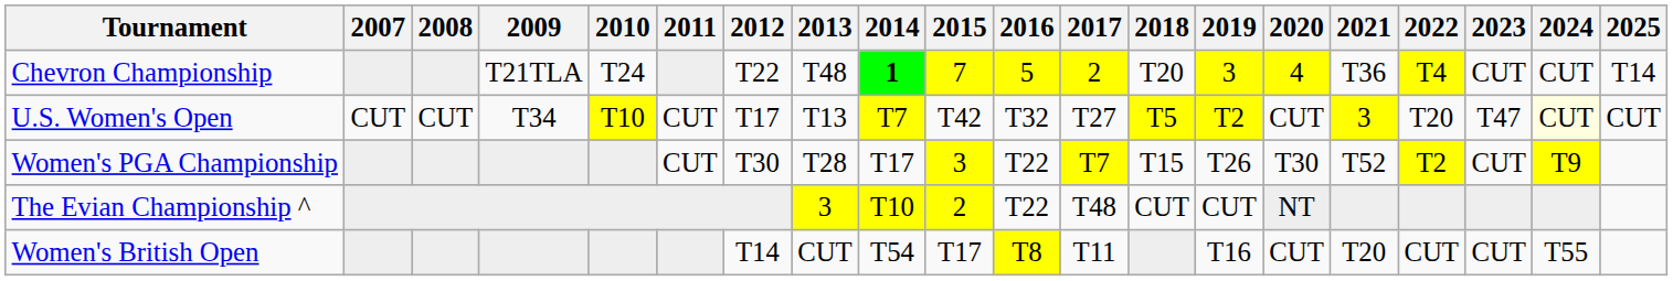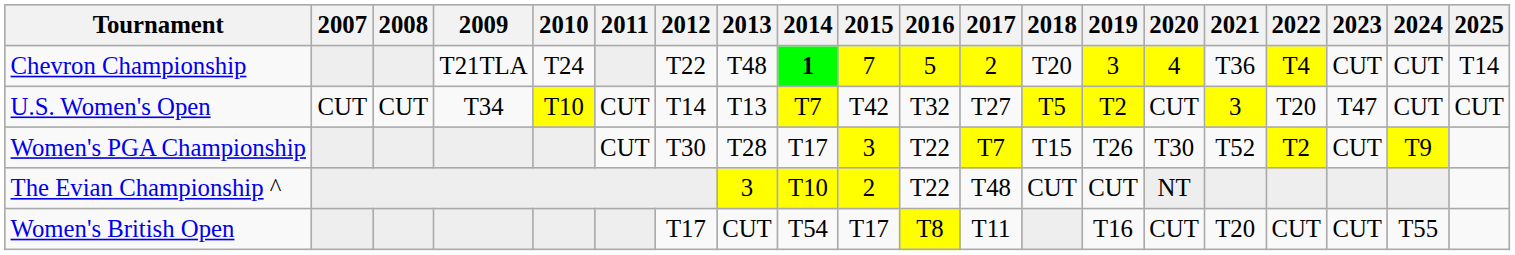U.S. Women's Open | 2012: T17 -> T14
U.S. Women's Open | 2024: lightyellow background -> no background
Women's British Open | 2012: T14 -> T17
